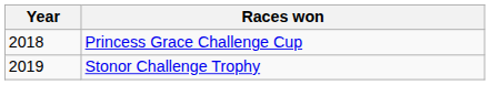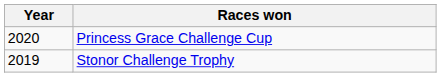Princess Grace Challenge Cup | Year: 2018 -> 2020
